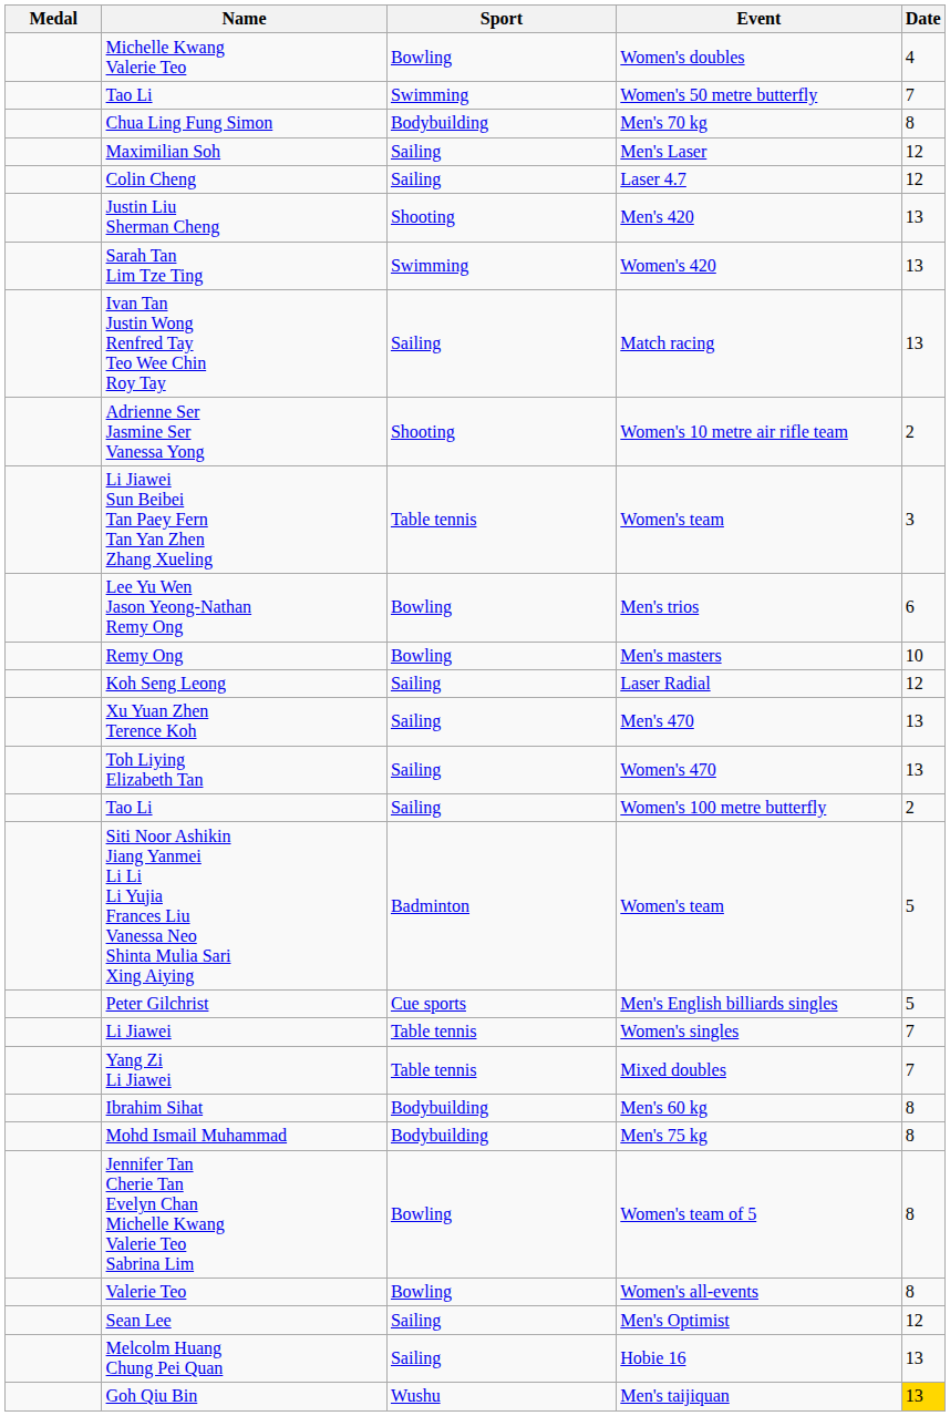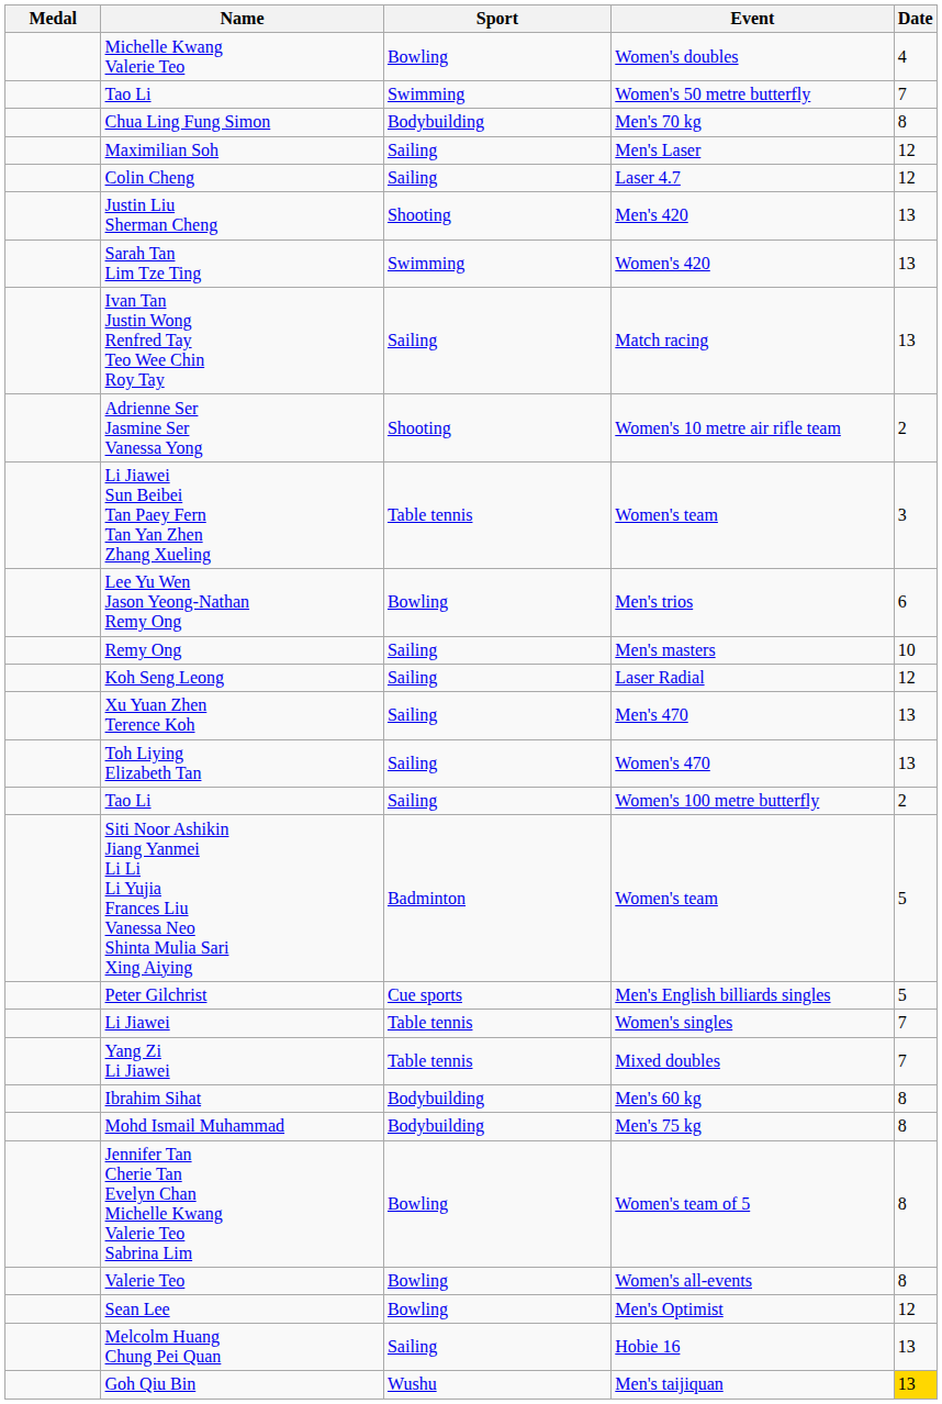Remy Ong | Sport: Bowling -> Sailing
Sean Lee | Sport: Sailing -> Bowling
